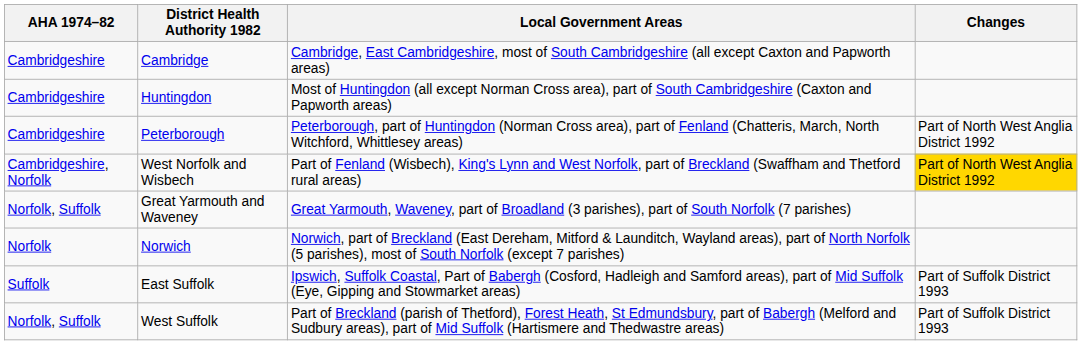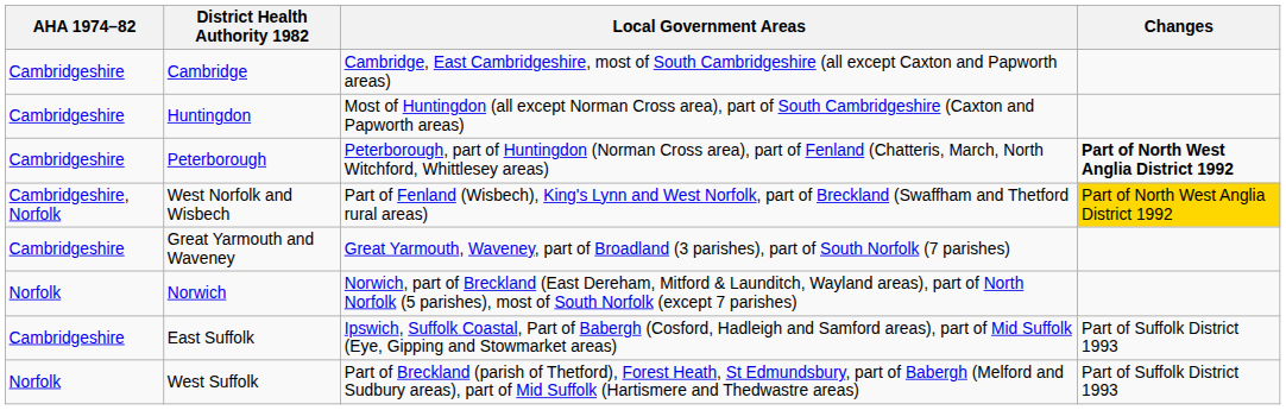Peterborough | Changes: normal -> bold
Great Yarmouth and Waveney | AHA 1974–82: Norfolk, Suffolk -> Cambridgeshire
East Suffolk | AHA 1974–82: Suffolk -> Cambridgeshire
West Suffolk | AHA 1974–82: Norfolk, Suffolk -> Norfolk
